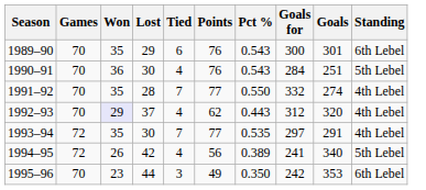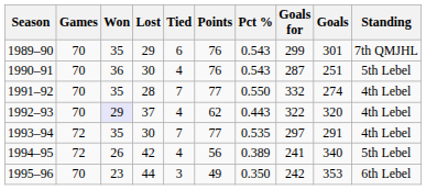1989–90 | Goals for: 300 -> 299
1989–90 | Standing: 6th Lebel -> 7th QMJHL
1990–91 | Goals for: 284 -> 287
1992–93 | Goals for: 312 -> 322
